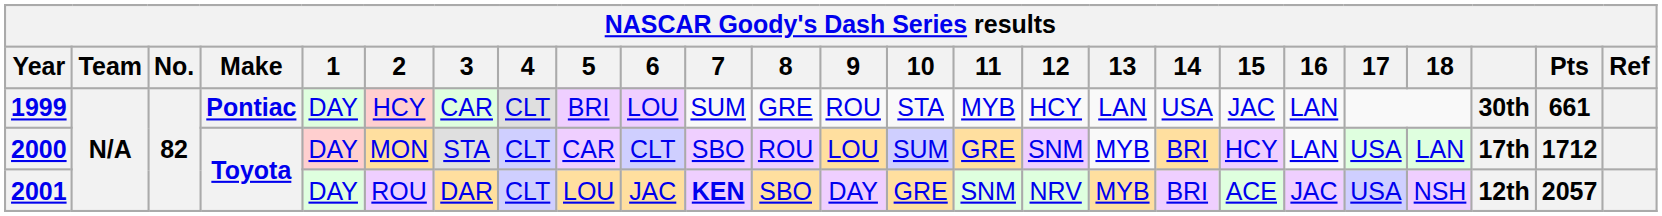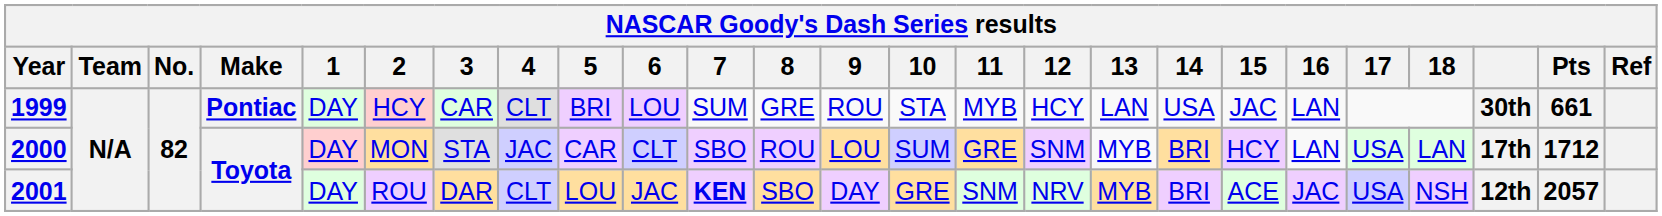2000 | 4: CLT -> JAC
